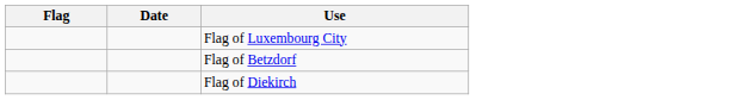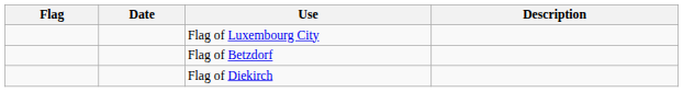+ column: Description
